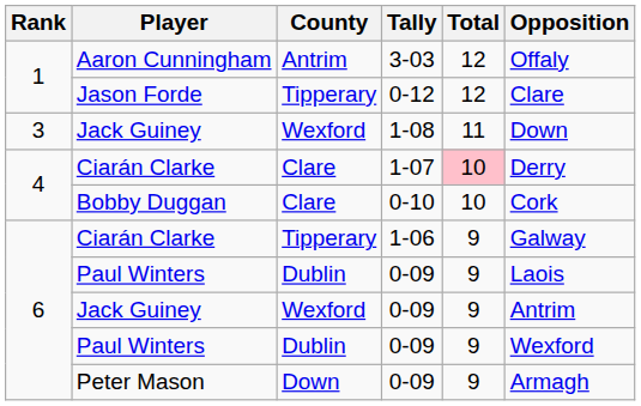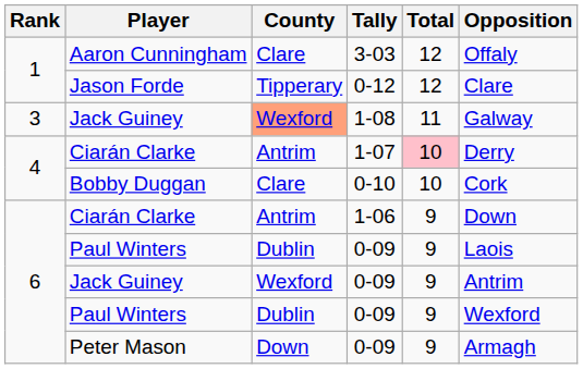Aaron Cunningham | County: Antrim -> Clare
Jack Guiney / 1-08 | County: no background -> lightsalmon background
Jack Guiney / 1-08 | Opposition: Down -> Galway
Ciarán Clarke / 1-07 | County: Clare -> Antrim
Ciarán Clarke / 1-06 | County: Tipperary -> Antrim
Ciarán Clarke / 1-06 | Opposition: Galway -> Down
